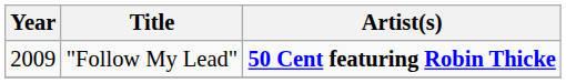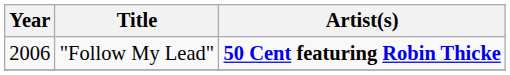"Follow My Lead" | Year: 2009 -> 2006
